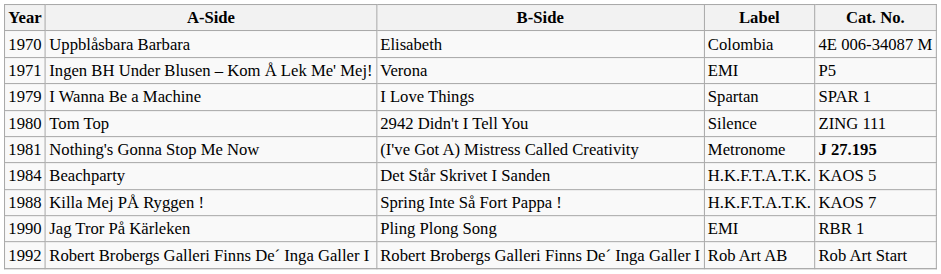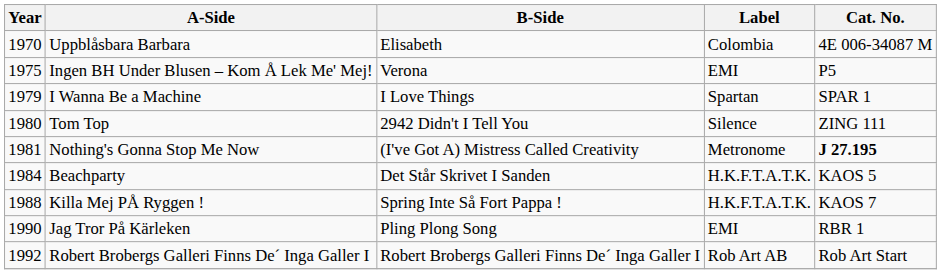Ingen BH Under Blusen – Kom Å Lek Me' Mej! | Year: 1971 -> 1975
